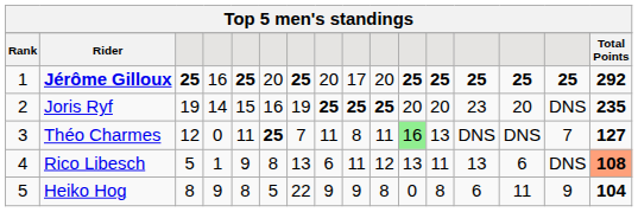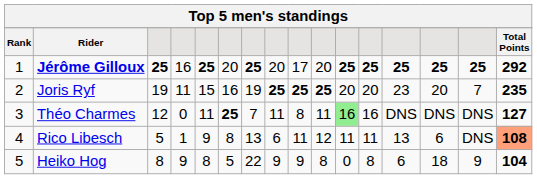Joris Ryf | column 4: 14 -> 11
Joris Ryf | column 15: DNS -> 7
Théo Charmes | column 12: 13 -> 16
Théo Charmes | column 15: 7 -> DNS
Rico Libesch | column 11: 13 -> 11
Heiko Hog | column 14: 11 -> 18
